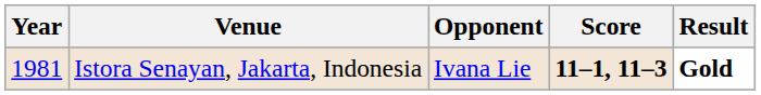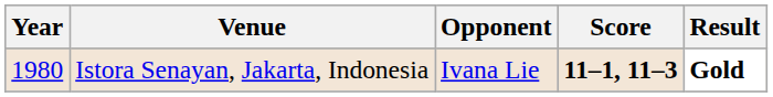Istora Senayan, Jakarta, Indonesia | Year: 1981 -> 1980
